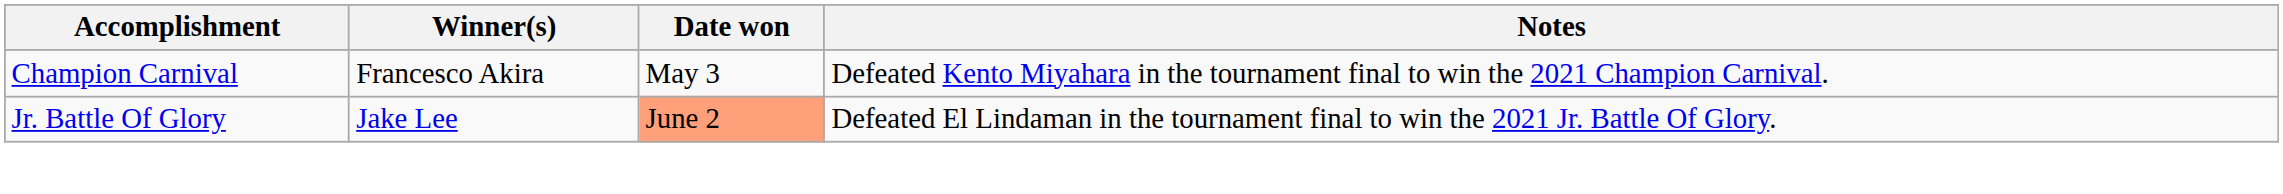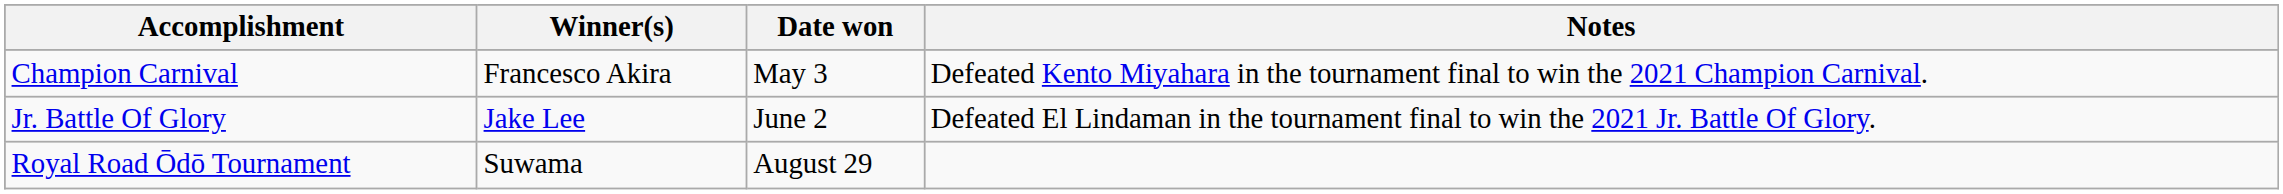Jr. Battle Of Glory | Date won: lightsalmon background -> no background
+ row: Royal Road Ōdō Tournament | Suwama | August 29
